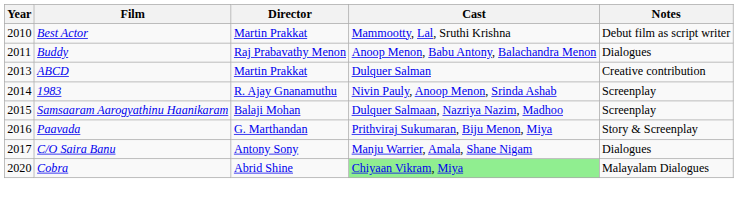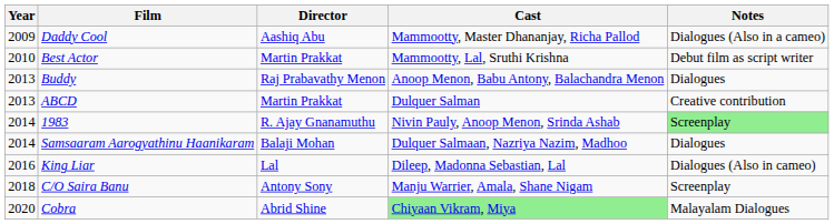+ row: 2009 | Daddy Cool | Aashiq Abu | Mammootty, Master Dhananjay, Richa Pallod | Dialogues (Also in a cameo)
Buddy | Year: 2011 -> 2013
1983 | Notes: no background -> lightgreen background
Samsaaram Aarogyathinu Haanikaram | Year: 2015 -> 2014
Samsaaram Aarogyathinu Haanikaram | Notes: Screenplay -> Dialogues
- row: 2016 | Paavada | G. Marthandan | Prithviraj Sukumaran, Biju Menon, Miya | Story & Screenplay
+ row: 2016 | King Liar | Lal | Dileep, Madonna Sebastian, Lal | Dialogues (Also in cameo)
C/O Saira Banu | Year: 2017 -> 2018
C/O Saira Banu | Notes: Dialogues -> Screenplay
